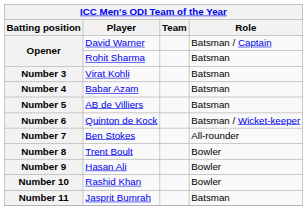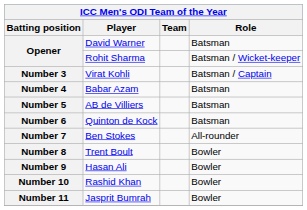Opener / David Warner | Role: Batsman / Captain -> Batsman
Opener / Rohit Sharma | Role: Batsman -> Batsman / Wicket-keeper
Number 3 | Role: Batsman -> Batsman / Captain
Number 6 | Role: Batsman / Wicket-keeper -> Batsman
Number 11 | Role: Batsman -> Bowler
